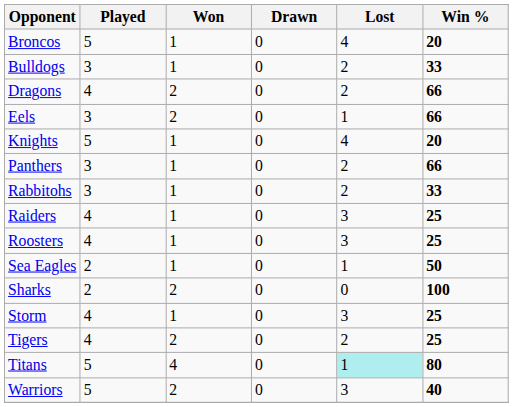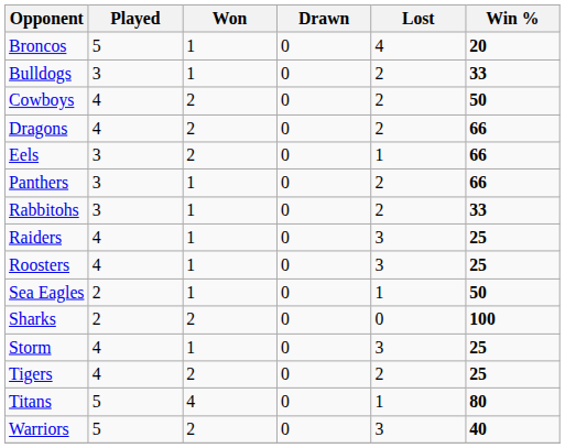+ row: Cowboys | 4 | 2 | 0 | 2 | 50
- row: Knights | 5 | 1 | 0 | 4 | 20
Titans | Lost: paleturquoise background -> no background
